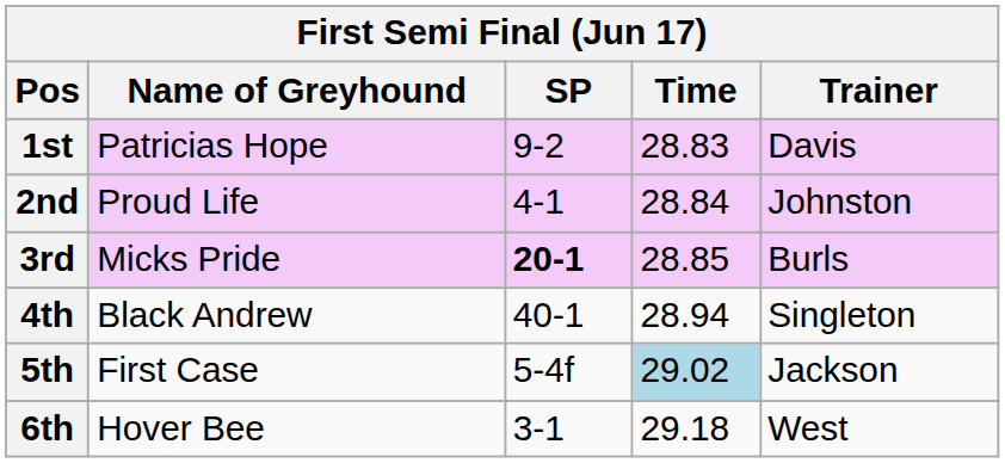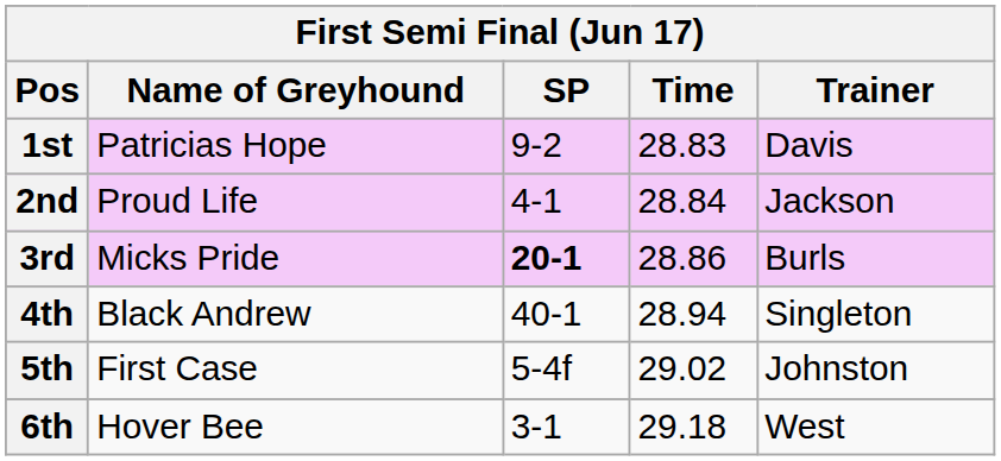2nd | Trainer: Johnston -> Jackson
3rd | Time: 28.85 -> 28.86
5th | Time: lightblue background -> no background
5th | Trainer: Jackson -> Johnston
